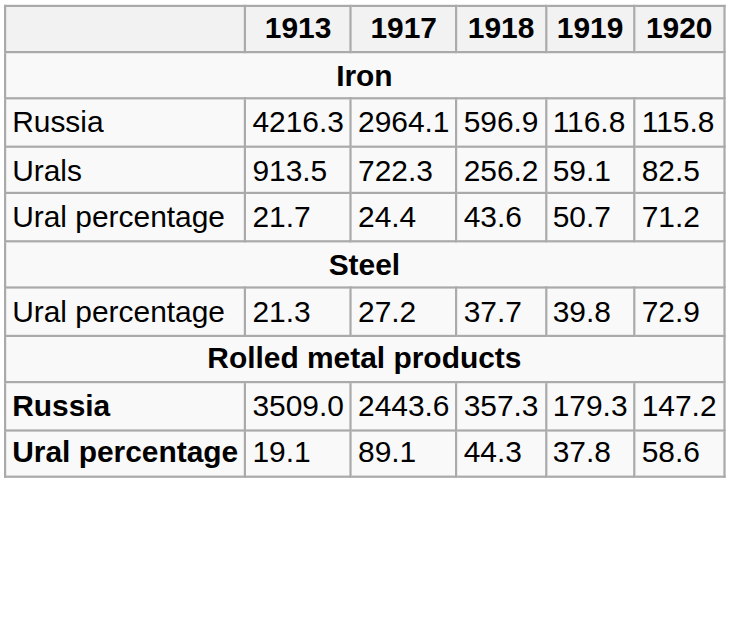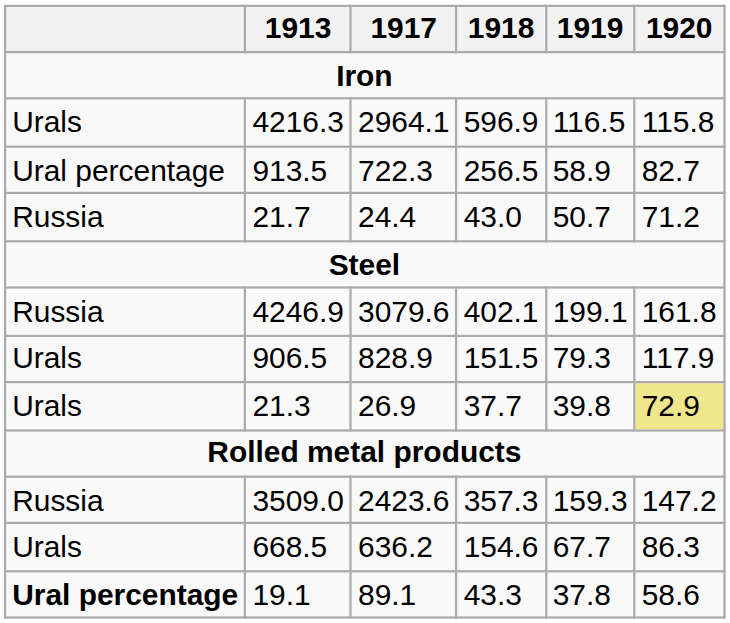4216.3 | column 1: Russia -> Urals
4216.3 | 1919: 116.8 -> 116.5
913.5 | column 1: Urals -> Ural percentage
913.5 | 1918: 256.2 -> 256.5
913.5 | 1919: 59.1 -> 58.9
913.5 | 1920: 82.5 -> 82.7
21.7 | column 1: Ural percentage -> Russia
21.7 | 1918: 43.6 -> 43.0
+ row: Russia | 4246.9 | 3079.6 | 402.1 | 199.1 | 161.8
+ row: Urals | 906.5 | 828.9 | 151.5 | 79.3 | 117.9
21.3 | column 1: Ural percentage -> Urals
21.3 | 1917: 27.2 -> 26.9
21.3 | 1920: no background -> khaki background
3509.0 | column 1: bold -> normal
3509.0 | 1917: 2443.6 -> 2423.6
3509.0 | 1919: 179.3 -> 159.3
+ row: Urals | 668.5 | 636.2 | 154.6 | 67.7 | 86.3
19.1 | 1918: 44.3 -> 43.3
